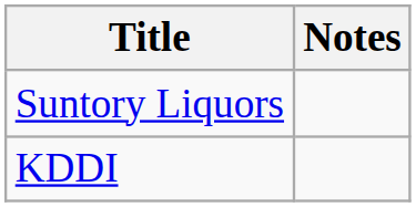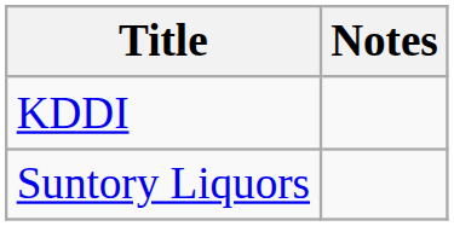rows swapped: Suntory Liquors <-> KDDI
